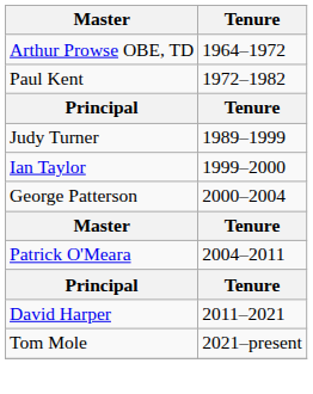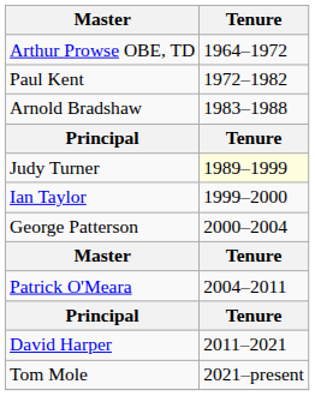+ row: Arnold Bradshaw | 1983–1988
Judy Turner | Tenure: no background -> lightyellow background
